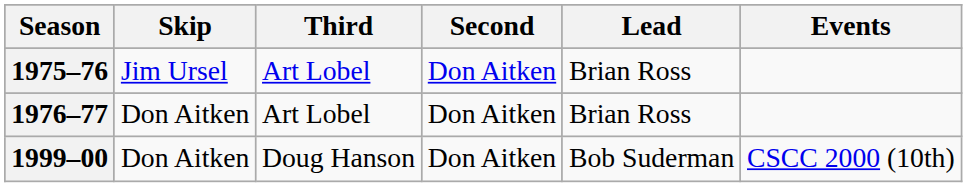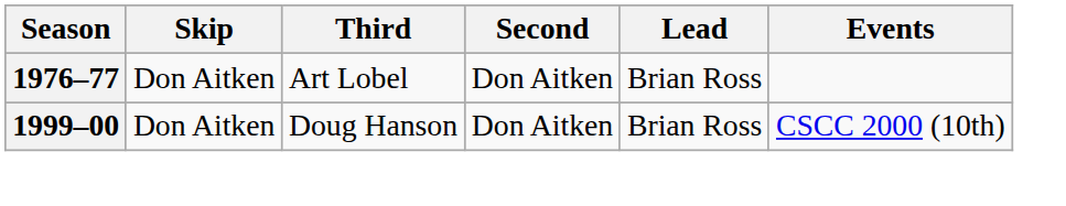- row: 1975–76 | Jim Ursel | Art Lobel | Don Aitken | Brian Ross
1999–00 | Lead: Bob Suderman -> Brian Ross
